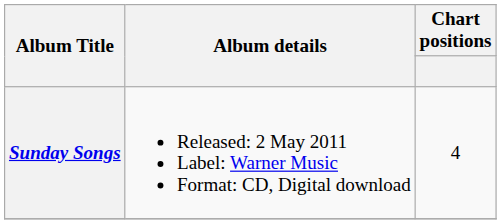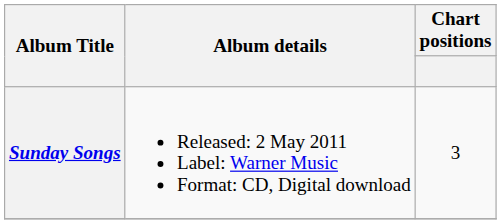Sunday Songs | Chart positions: 4 -> 3
